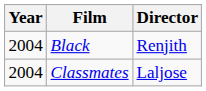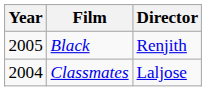Black | Year: 2004 -> 2005
